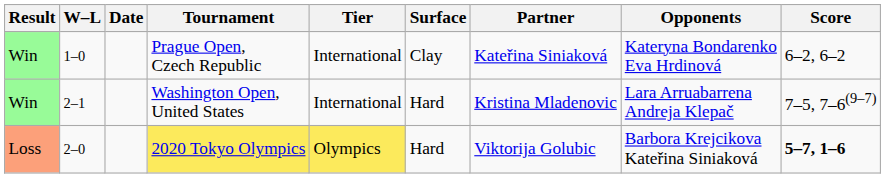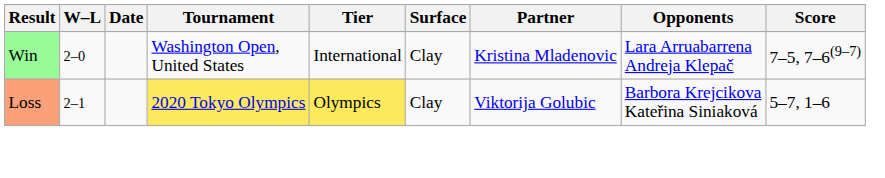- row: Win | 1–0 | Prague Open, Czech Republic | International | Clay | Kateřina Siniaková | Kateryna Bondarenko Eva Hrdinová | 6–2, 6–2
Washington Open, United States | W–L: 2–1 -> 2–0
Washington Open, United States | Surface: Hard -> Clay
2020 Tokyo Olympics | W–L: 2–0 -> 2–1
2020 Tokyo Olympics | Surface: Hard -> Clay
2020 Tokyo Olympics | Score: bold -> normal
